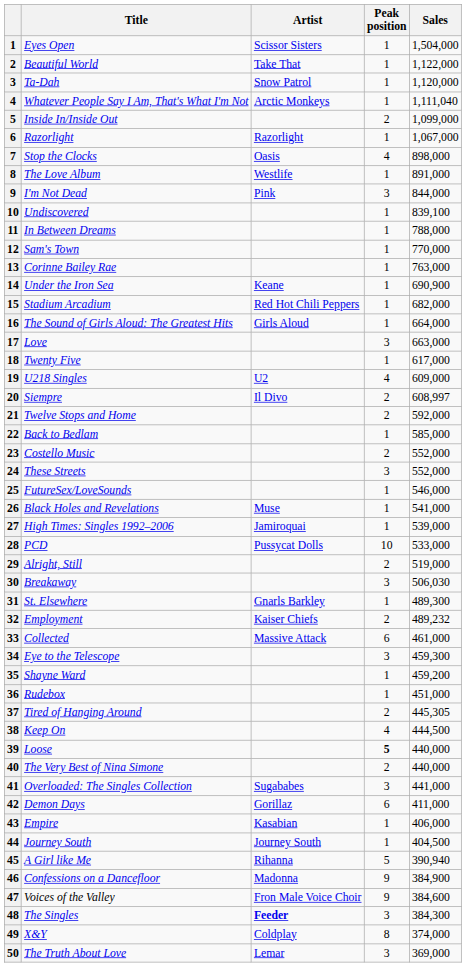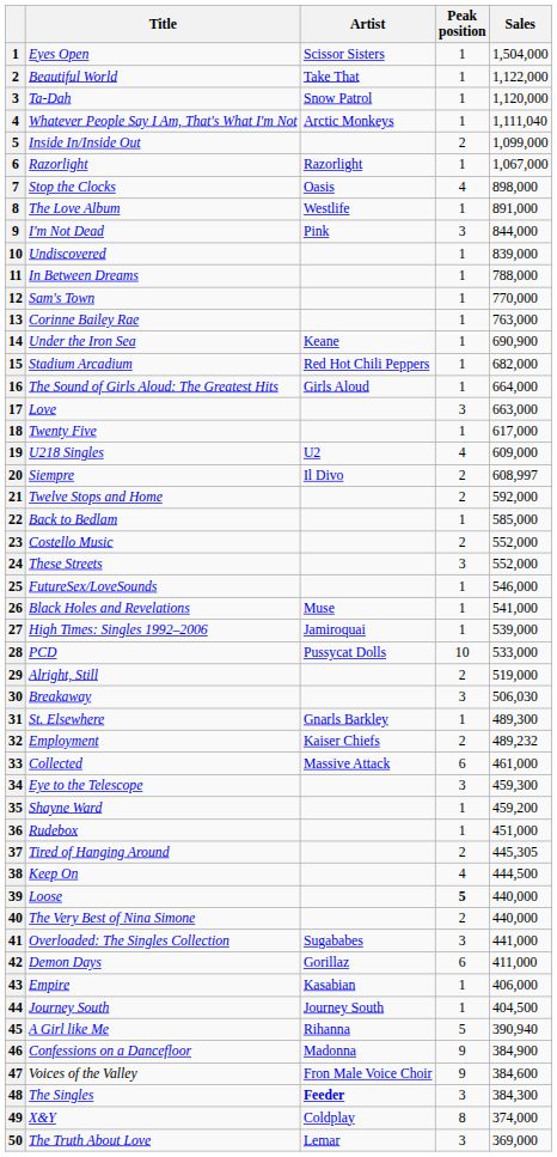Undiscovered | Sales: 839,100 -> 839,000
